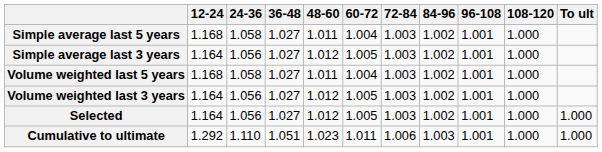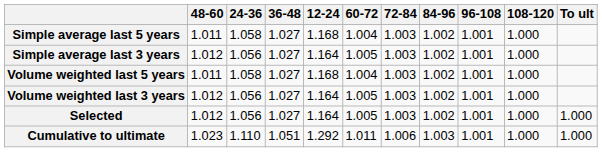columns swapped: 12-24 <-> 48-60
